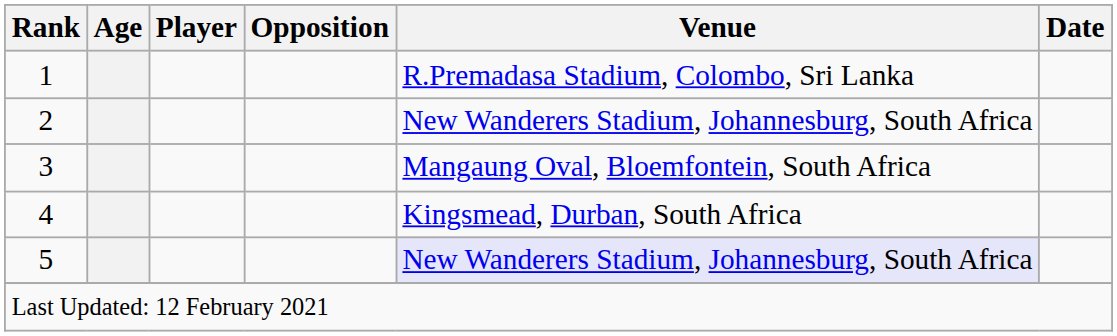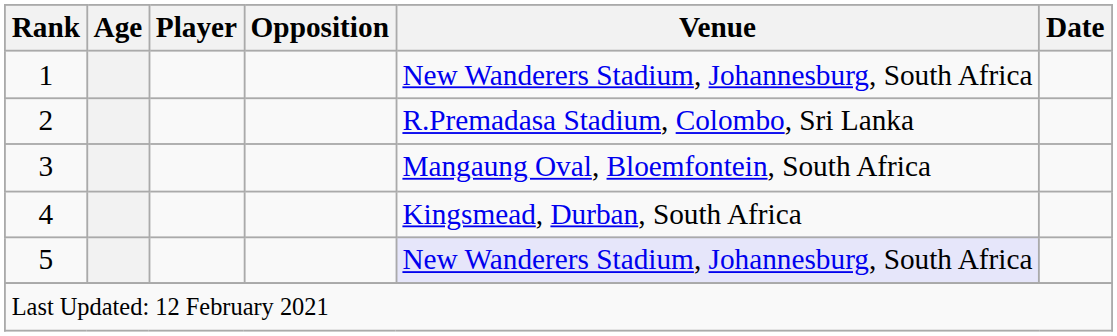1 | Venue: R.Premadasa Stadium, Colombo, Sri Lanka -> New Wanderers Stadium, Johannesburg, South Africa
2 | Venue: New Wanderers Stadium, Johannesburg, South Africa -> R.Premadasa Stadium, Colombo, Sri Lanka
